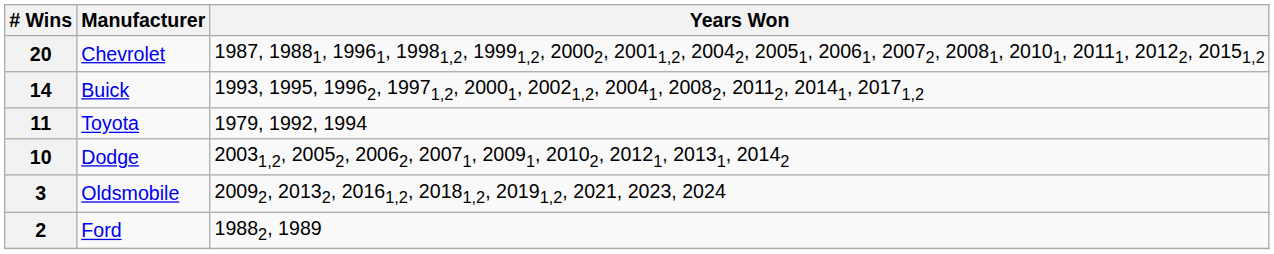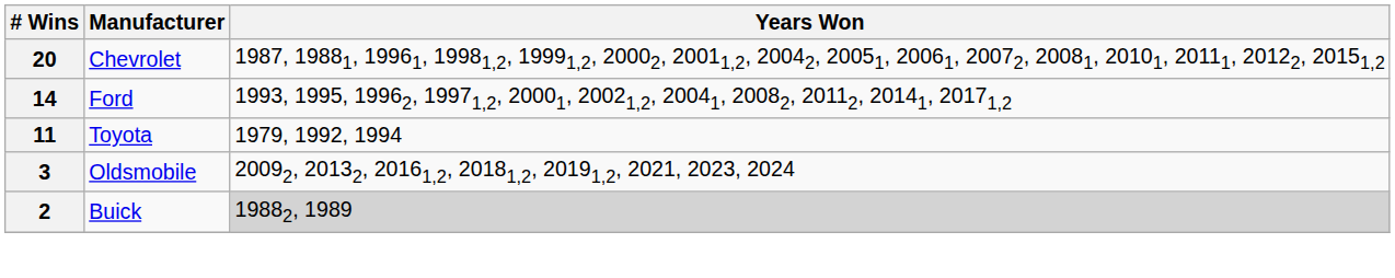14 | Manufacturer: Buick -> Ford
- row: 10 | Dodge | 20031,2, 20052, 20062, 20071, 20091, 20102, 20121, 20131, 20142
2 | Manufacturer: Ford -> Buick
2 | Years Won: no background -> lightgrey background
